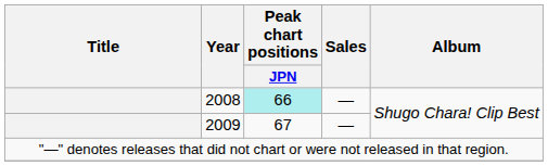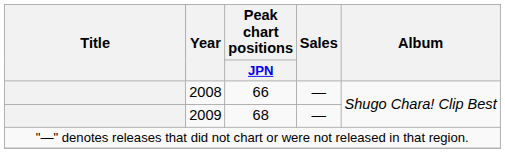2008 | Peak chart positions / JPN: paleturquoise background -> no background
2009 | Peak chart positions / JPN: 67 -> 68
